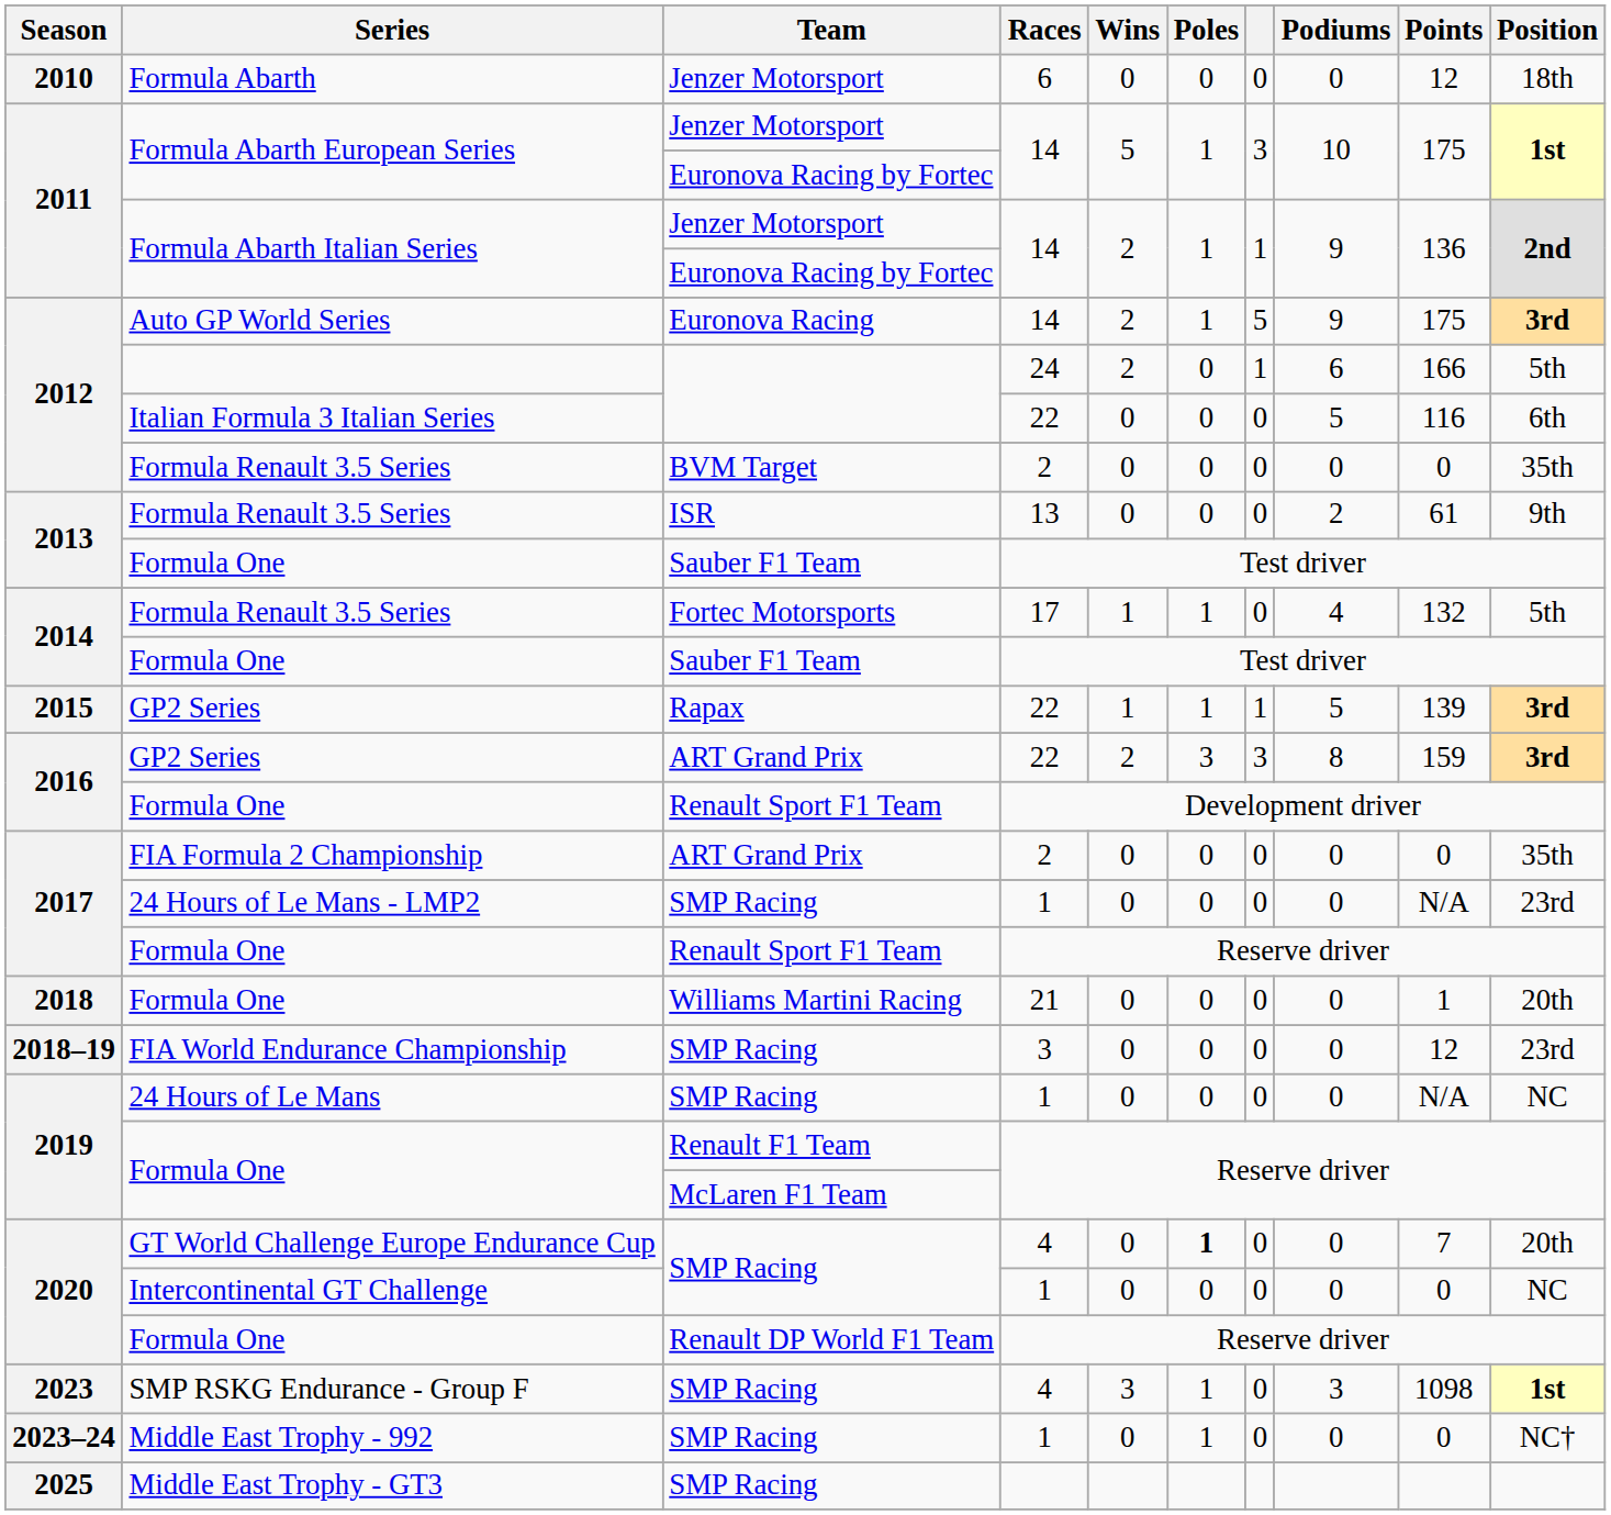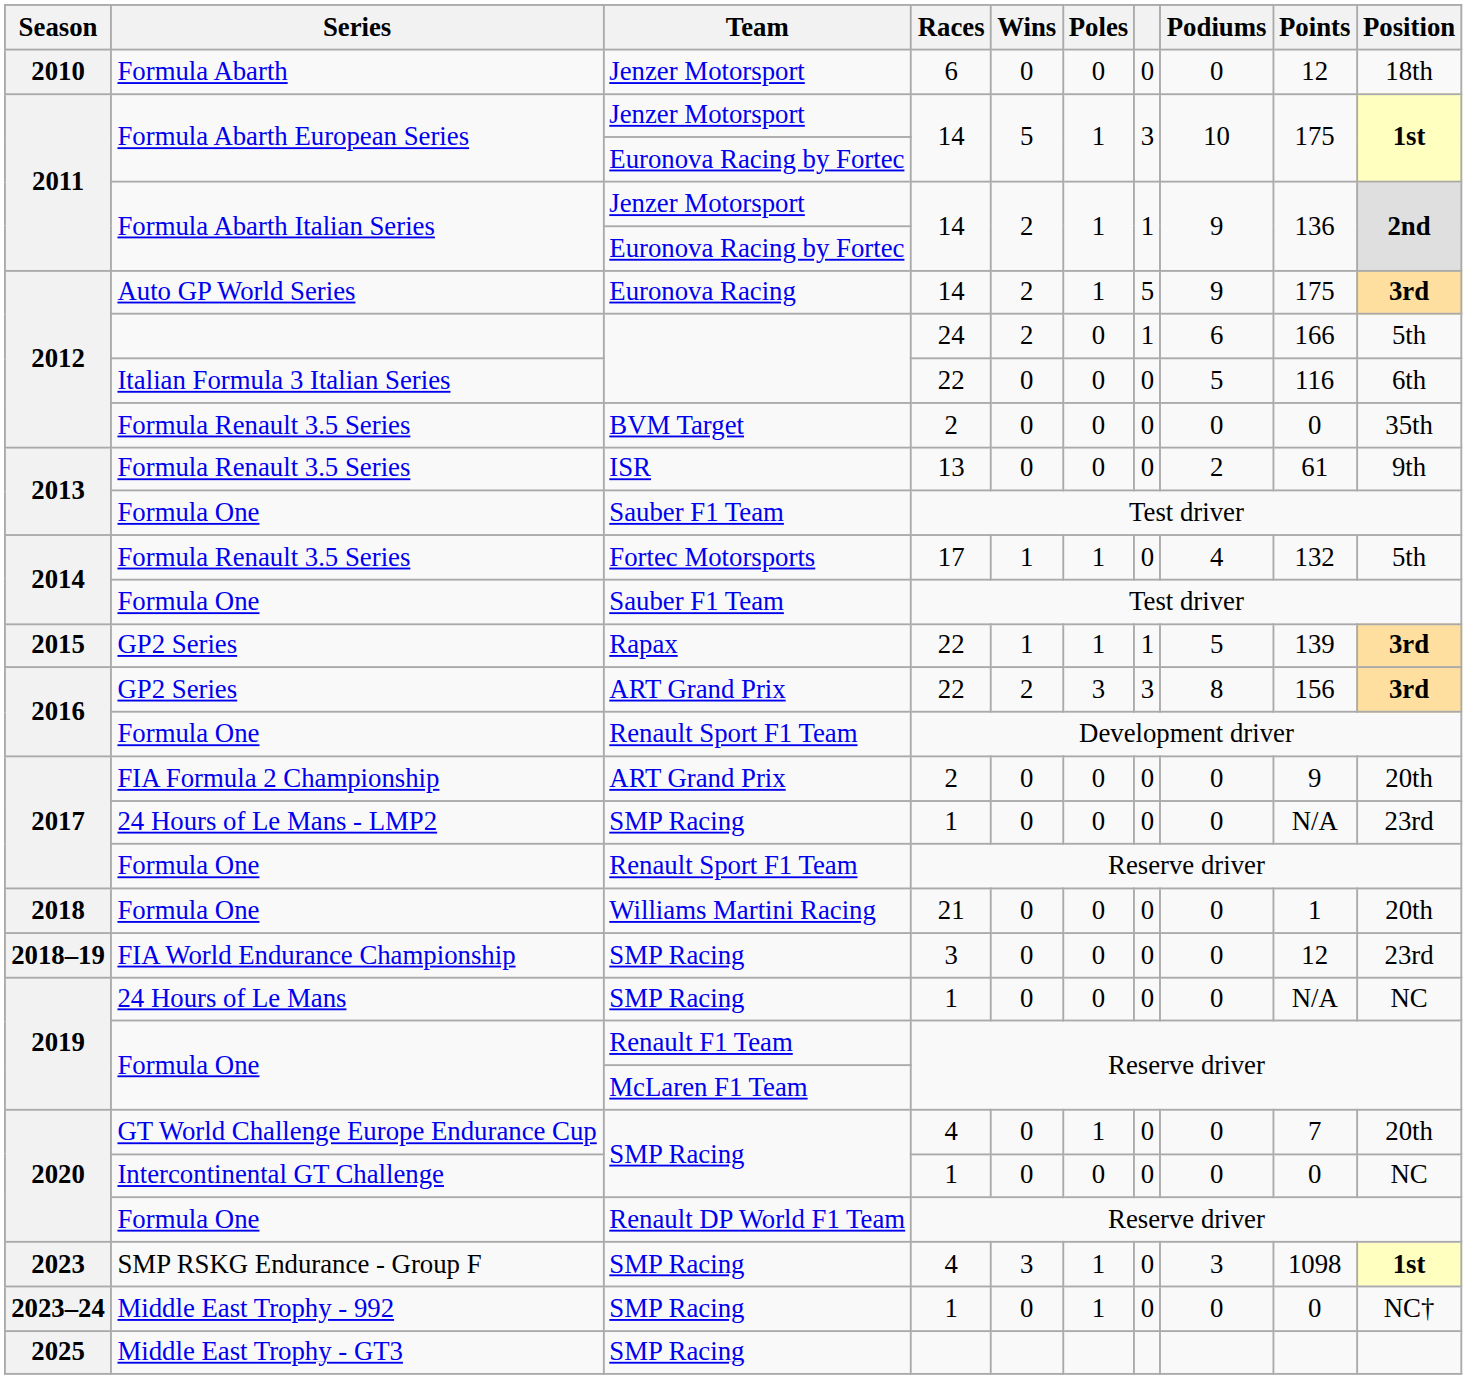GP2 Series / ART Grand Prix | Points: 159 -> 156
FIA Formula 2 Championship | Points: 0 -> 9
FIA Formula 2 Championship | Position: 35th -> 20th
GT World Challenge Europe Endurance Cup | Poles: bold -> normal
